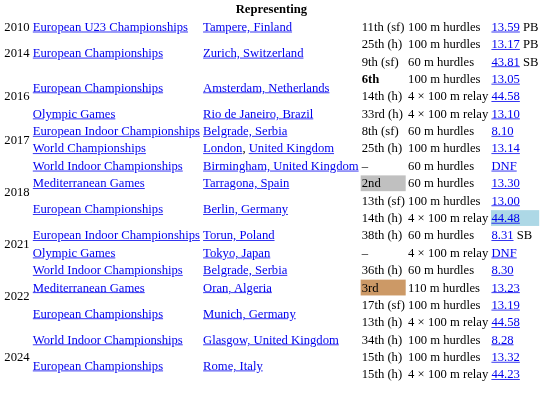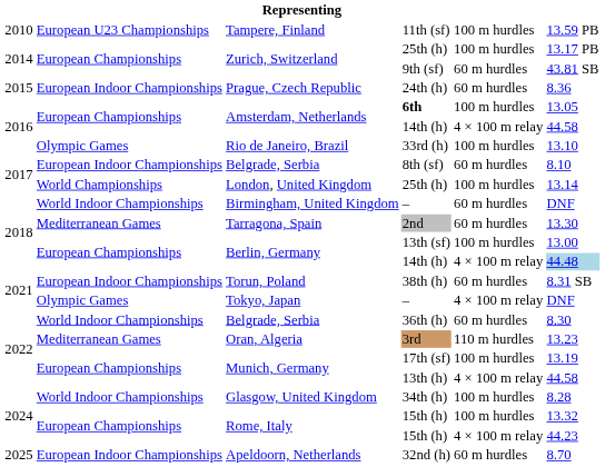+ row: 2015 | European Indoor Championships | Prague, Czech Republic | 24th (h) | 60 m hurdles | 8.36
33rd (h) | column 5: 4 × 100 m relay -> 100 m hurdles
+ row: 2025 | European Indoor Championships | Apeldoorn, Netherlands | 32nd (h) | 60 m hurdles | 8.70
